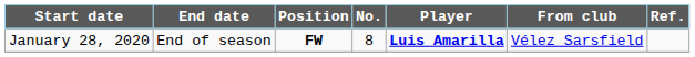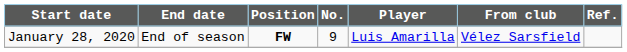January 28, 2020 | No.: 8 -> 9
January 28, 2020 | Player: bold -> normal
